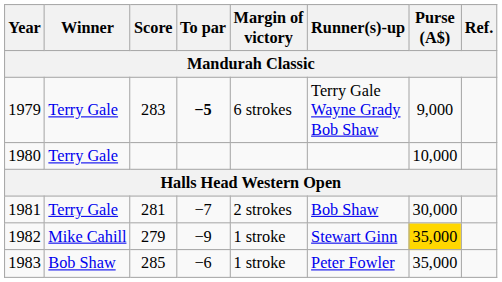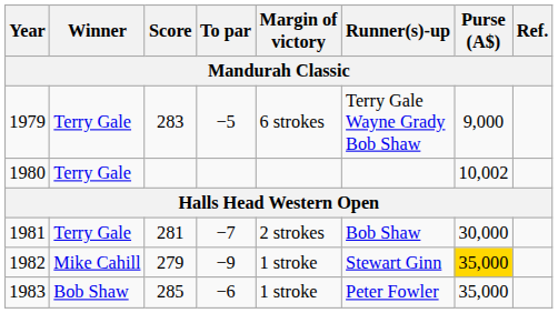1979 | To par: bold -> normal
1980 | Purse (A$): 10,000 -> 10,002
